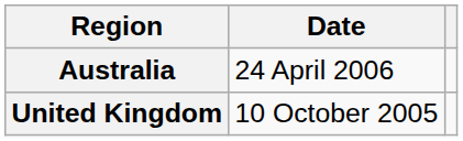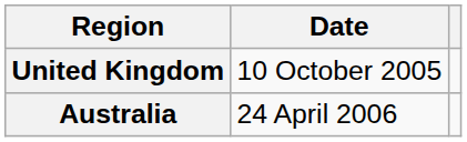rows swapped: United Kingdom <-> Australia
